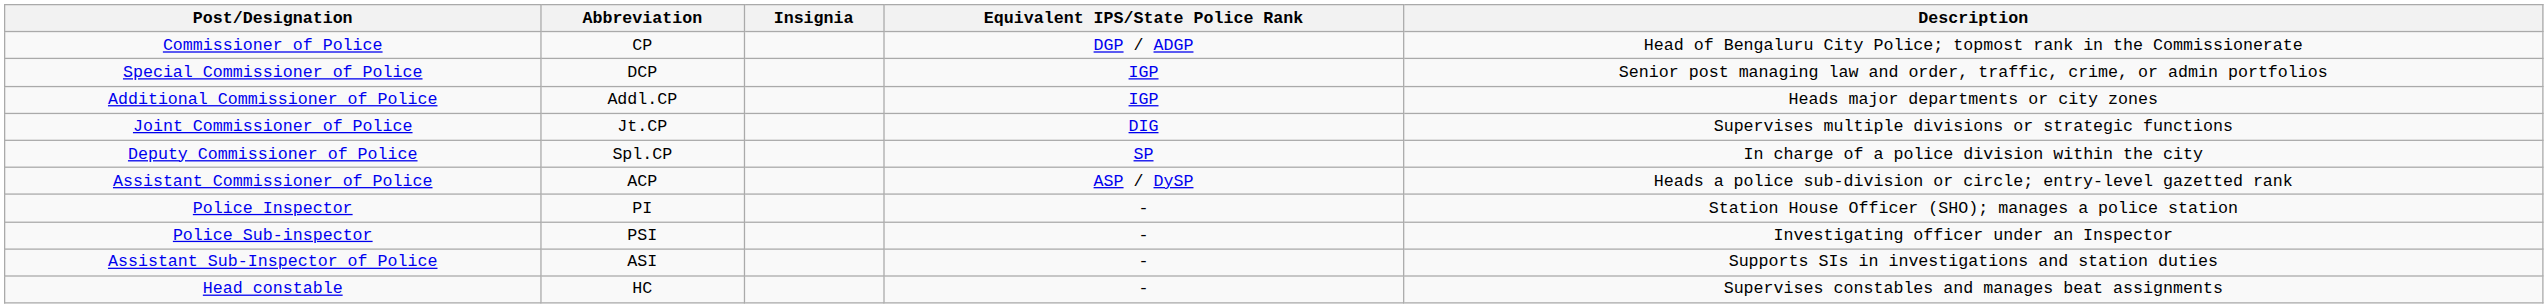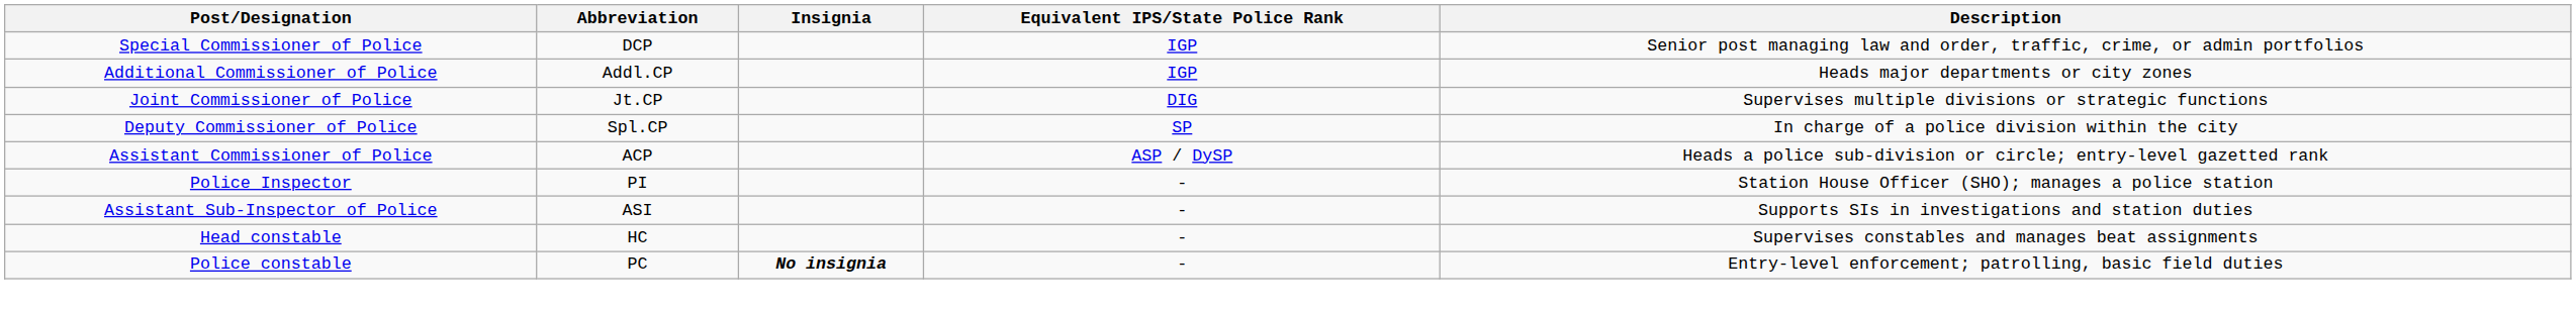- row: Commissioner of Police | CP | DGP / ADGP | Head of Bengaluru City Police; topmost rank in the Commissionerate
- row: Police Sub-inspector | PSI | - | Investigating officer under an Inspector
+ row: Police constable | PC | No insignia | - | Entry-level enforcement; patrolling, basic field duties
